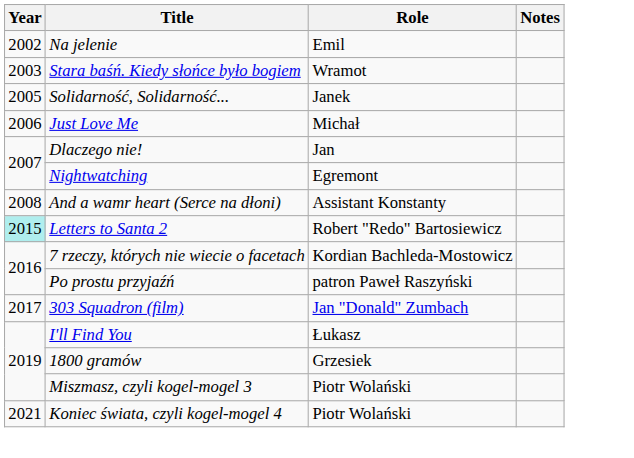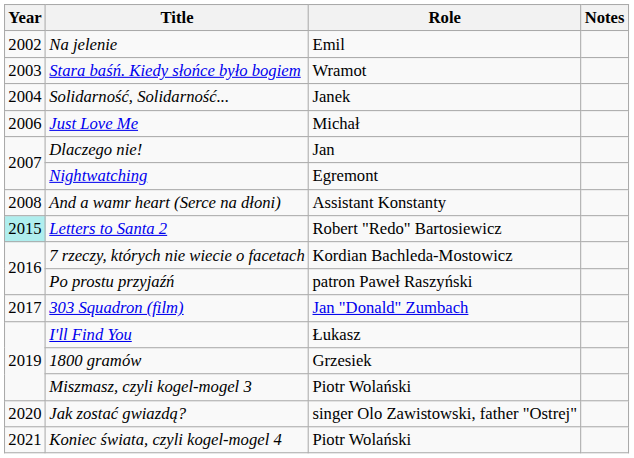Solidarność, Solidarność... | Year: 2005 -> 2004
+ row: 2020 | Jak zostać gwiazdą? | singer Olo Zawistowski, father "Ostrej"
